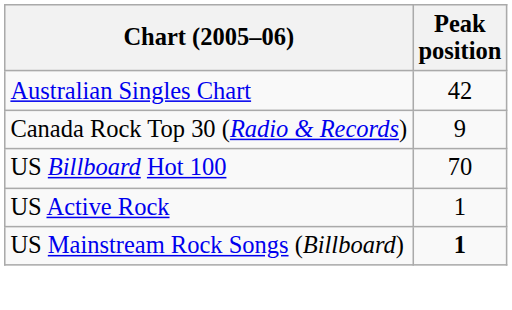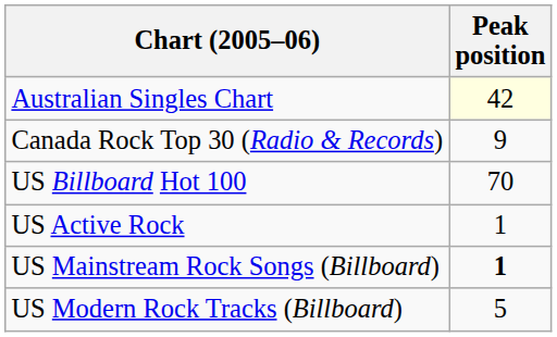Australian Singles Chart | Peak position: no background -> lightyellow background
+ row: US Modern Rock Tracks (Billboard) | 5
